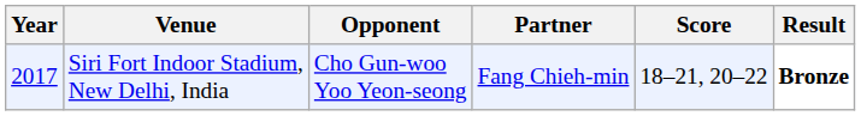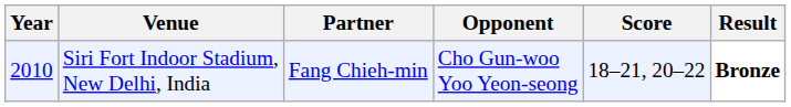columns swapped: Partner <-> Opponent
Siri Fort Indoor Stadium, New Delhi, India | Year: 2017 -> 2010
